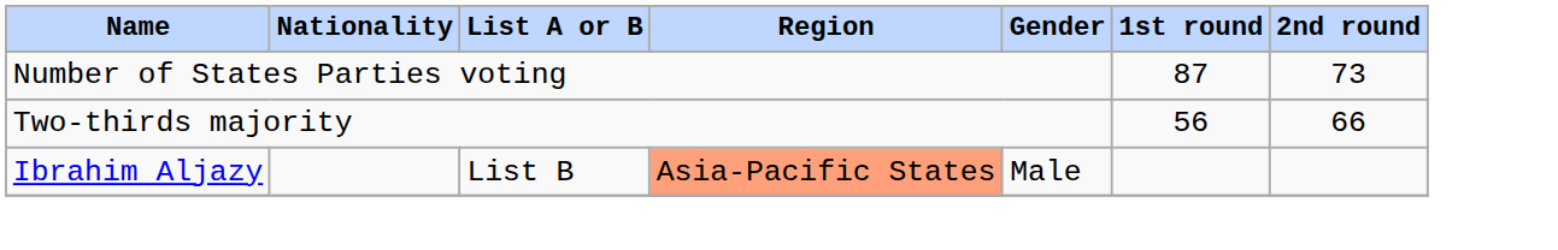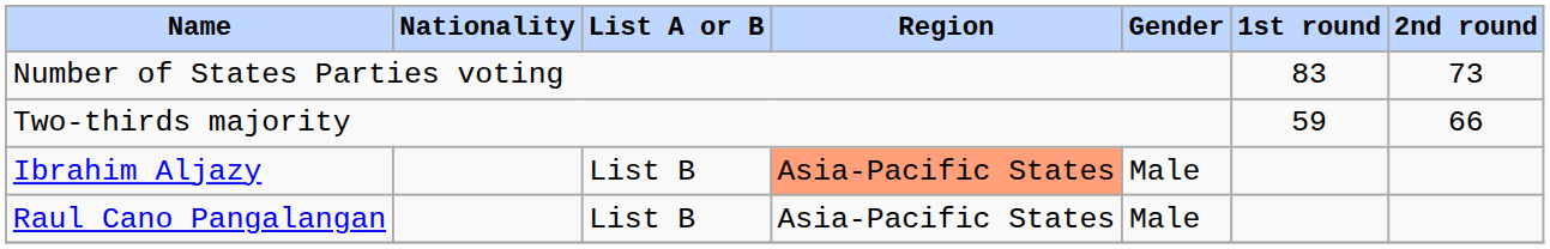Number of States Parties voting | 1st round: 87 -> 83
Two-thirds majority | 1st round: 56 -> 59
+ row: Raul Cano Pangalangan | List B | Asia-Pacific States | Male
